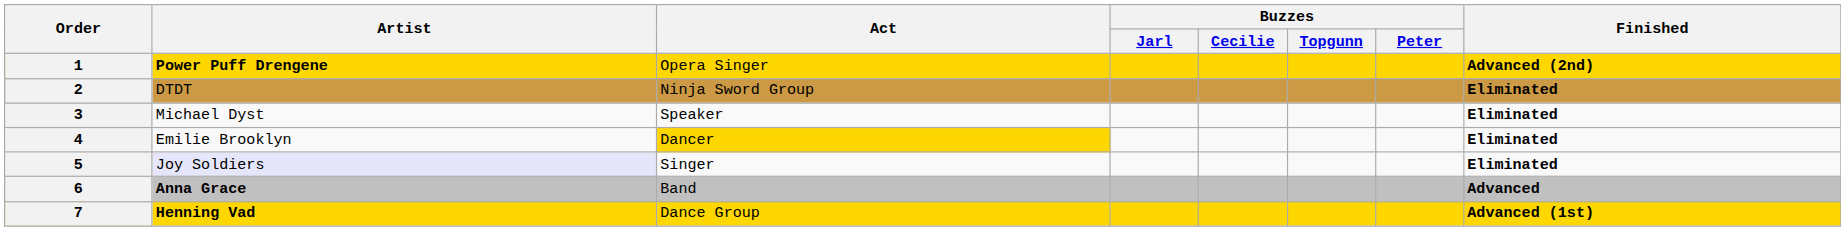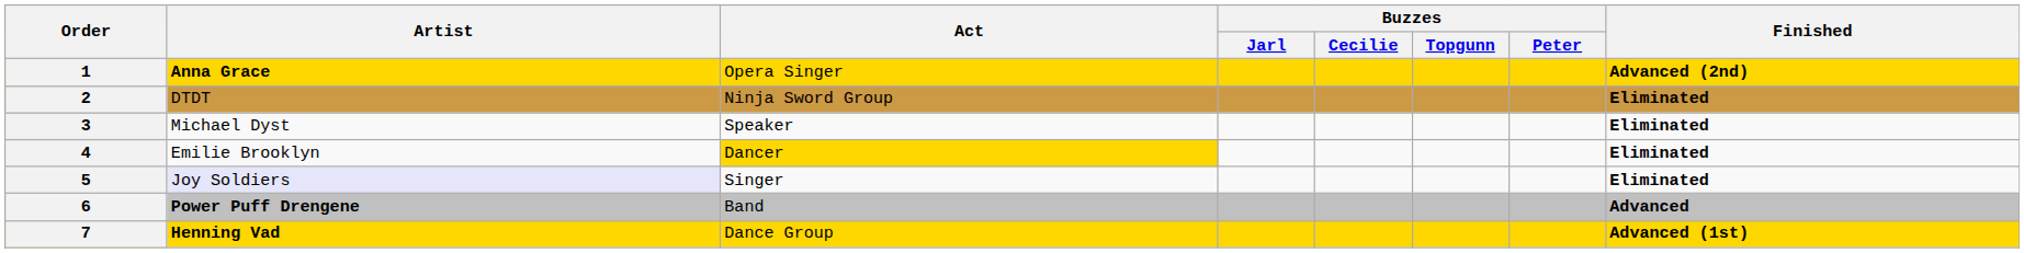1 | Artist: Power Puff Drengene -> Anna Grace
6 | Artist: Anna Grace -> Power Puff Drengene
